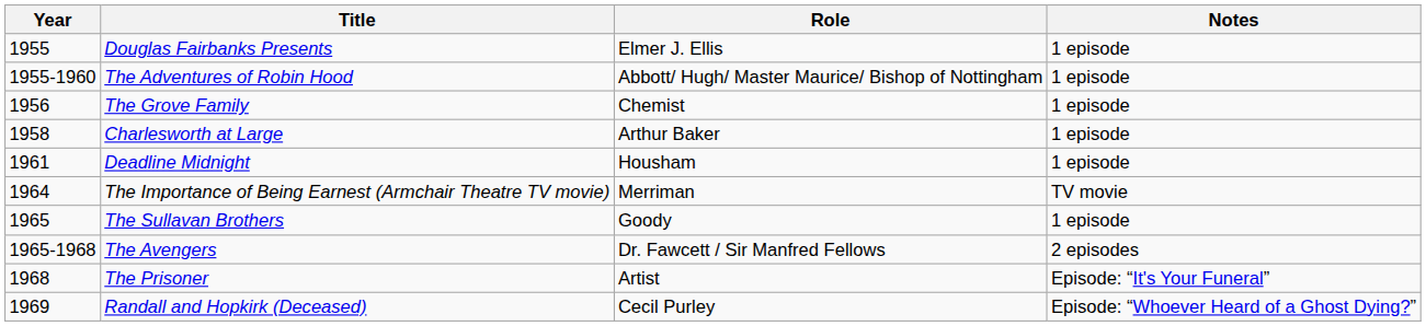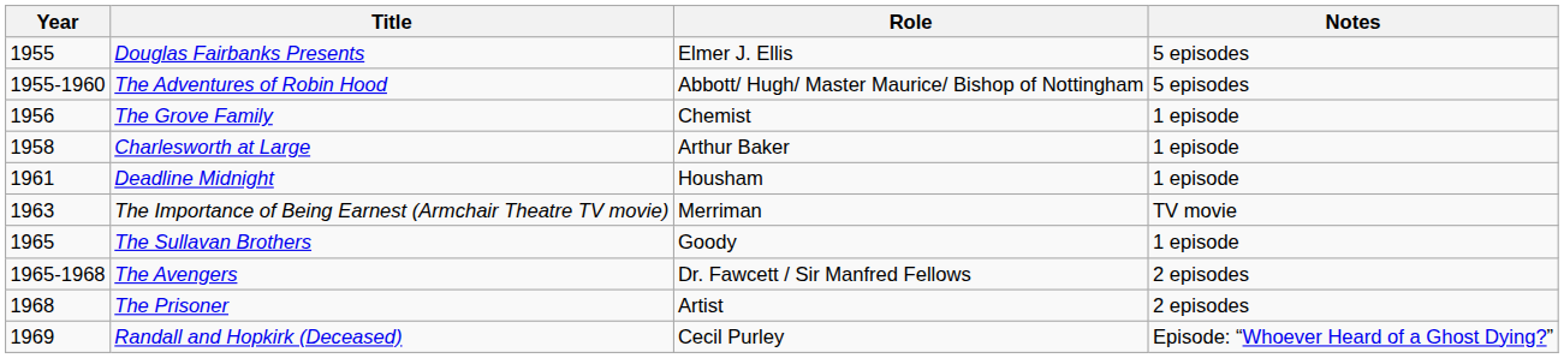Douglas Fairbanks Presents | Notes: 1 episode -> 5 episodes
The Adventures of Robin Hood | Notes: 1 episode -> 5 episodes
The Importance of Being Earnest (Armchair Theatre TV movie) | Year: 1964 -> 1963
The Prisoner | Notes: Episode: “It's Your Funeral” -> 2 episodes
